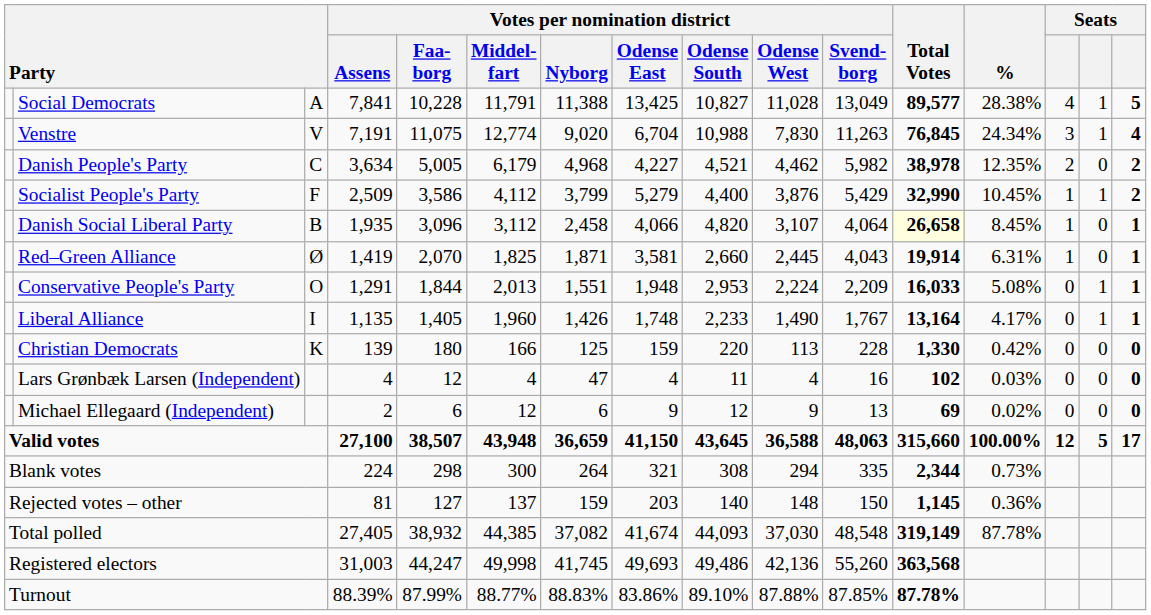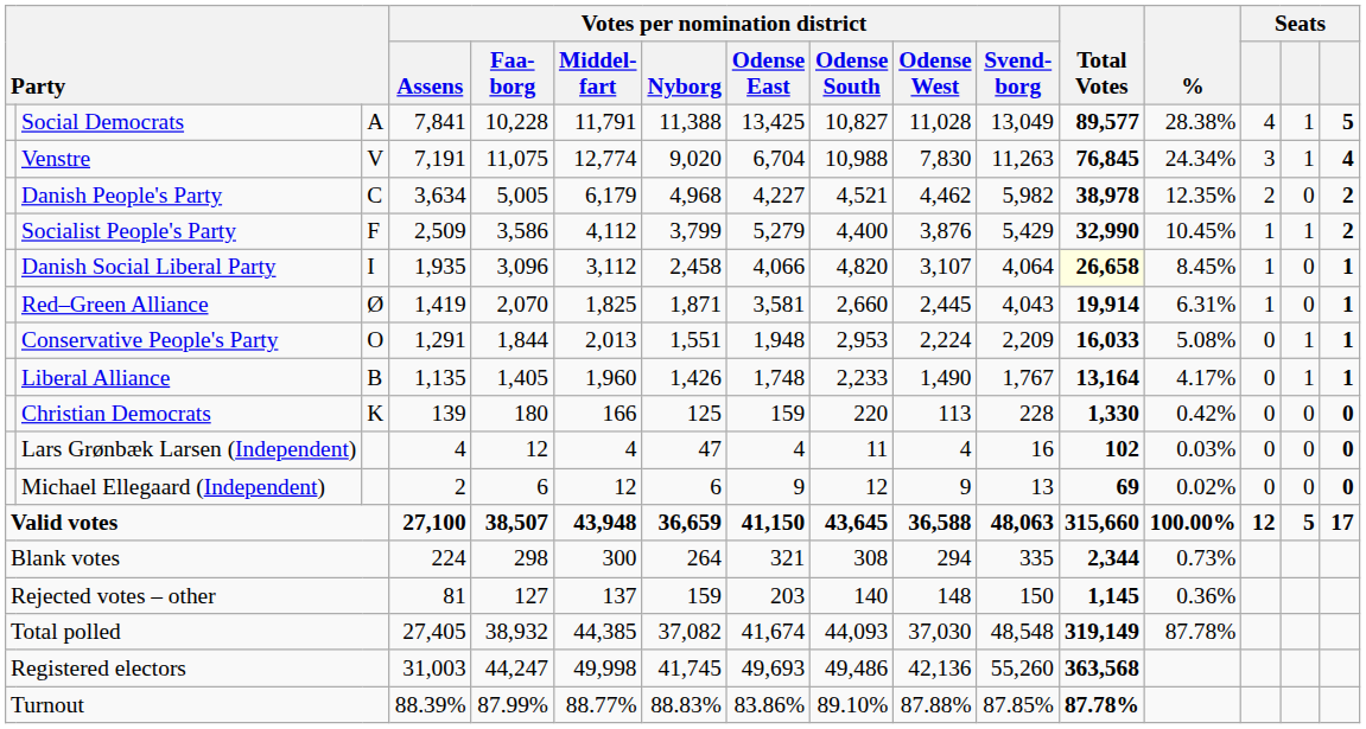Danish Social Liberal Party | column 3: B -> I
Liberal Alliance | column 3: I -> B
